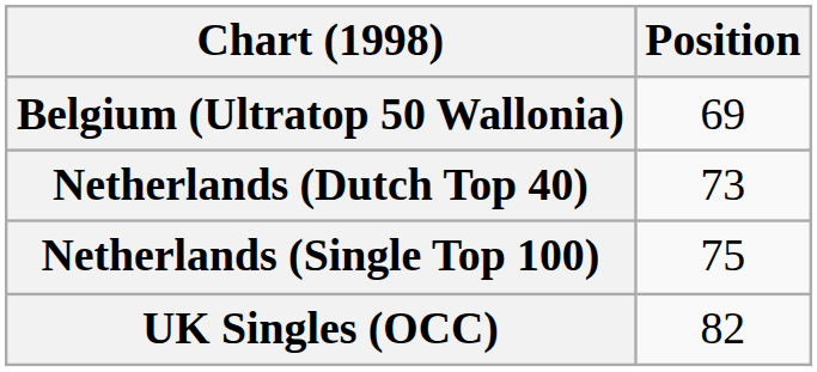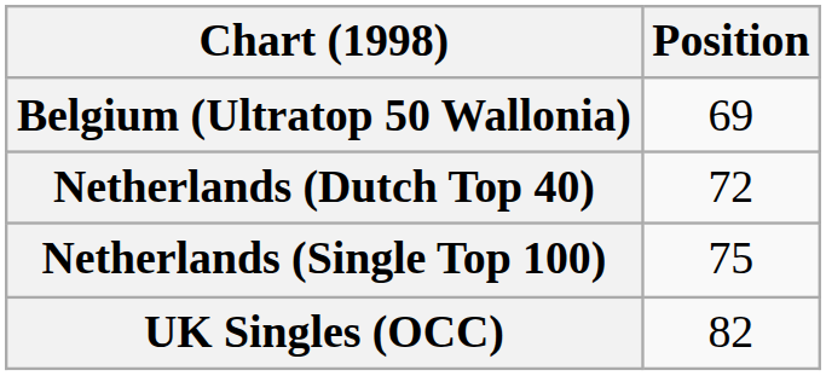Netherlands (Dutch Top 40) | Position: 73 -> 72
